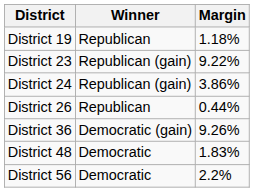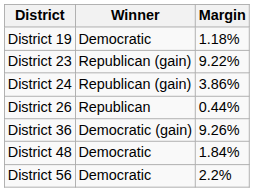District 19 | Winner: Republican -> Democratic
District 48 | Margin: 1.83% -> 1.84%
